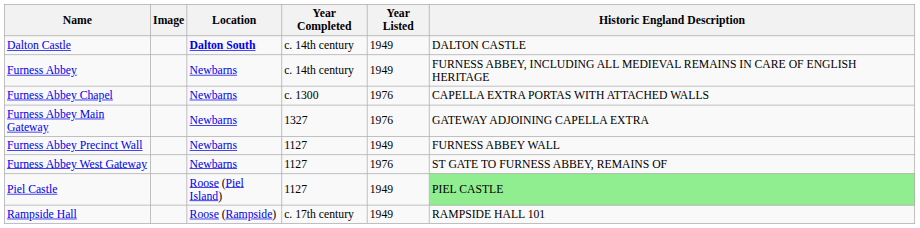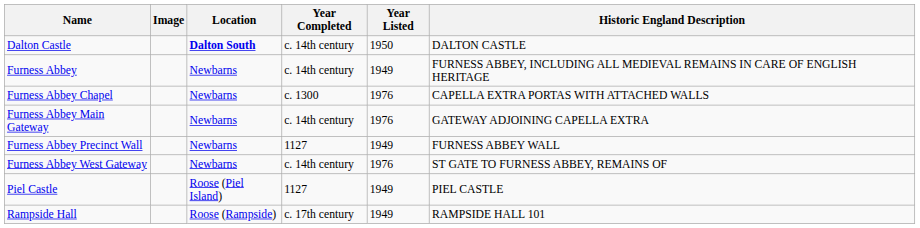Dalton Castle | Year Listed: 1949 -> 1950
Furness Abbey Main Gateway | Year Completed: 1327 -> c. 14th century
Furness Abbey West Gateway | Year Completed: 1127 -> c. 14th century
Piel Castle | Historic England Description: lightgreen background -> no background
